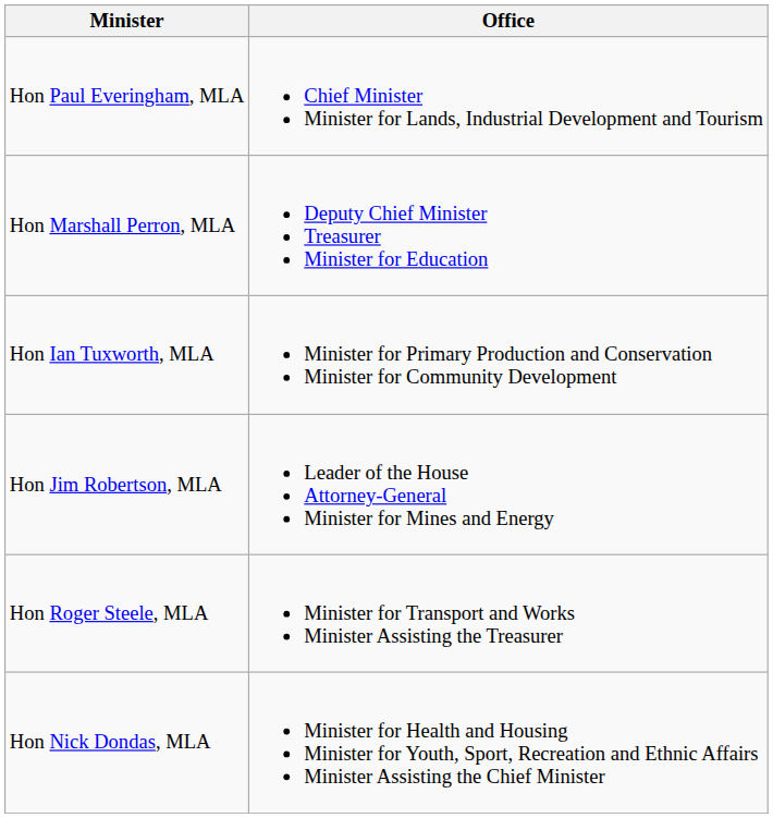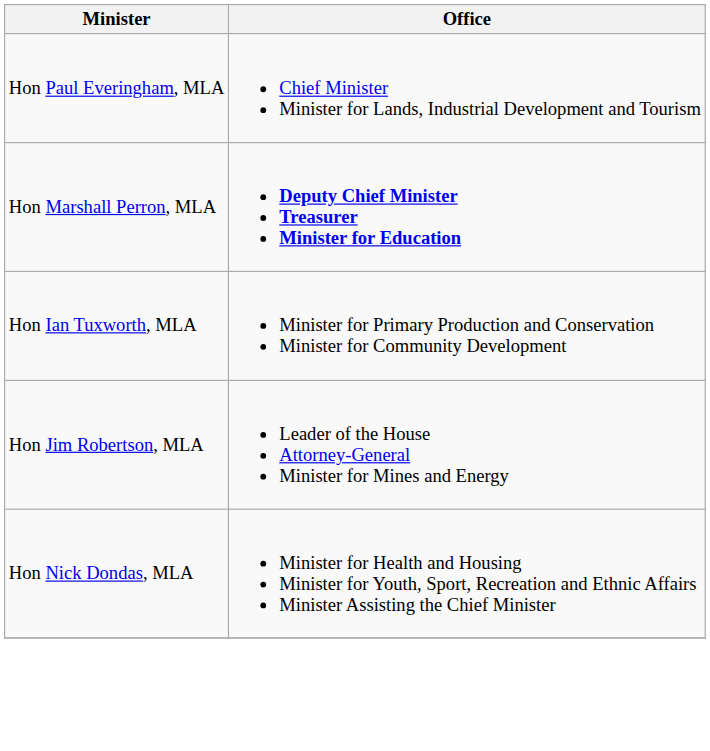Hon Marshall Perron, MLA | Office: normal -> bold
- row: Hon Roger Steele, MLA | Minister for Transport and Works Minister Assisting the Treasurer
